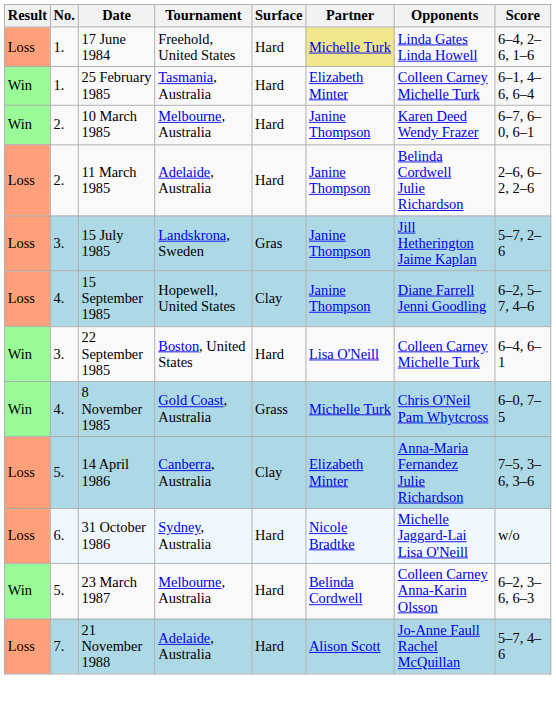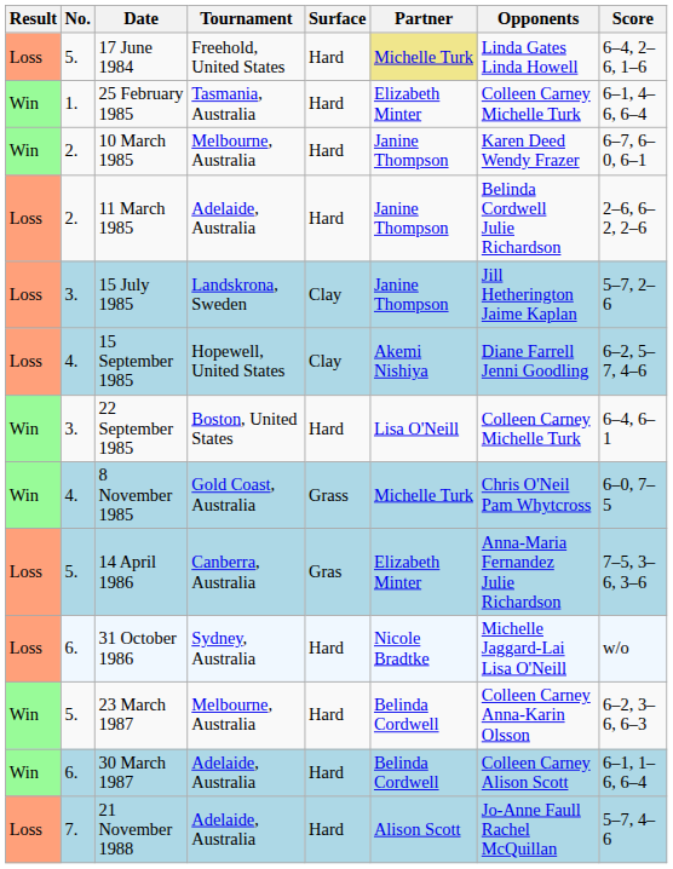17 June 1984 | No.: 1. -> 5.
15 July 1985 | Surface: Gras -> Clay
15 September 1985 | Partner: Janine Thompson -> Akemi Nishiya
14 April 1986 | Surface: Clay -> Gras
+ row: Win | 6. | 30 March 1987 | Adelaide, Australia | Hard | Belinda Cordwell | Colleen Carney Alison Scott | 6–1, 1–6, 6–4
